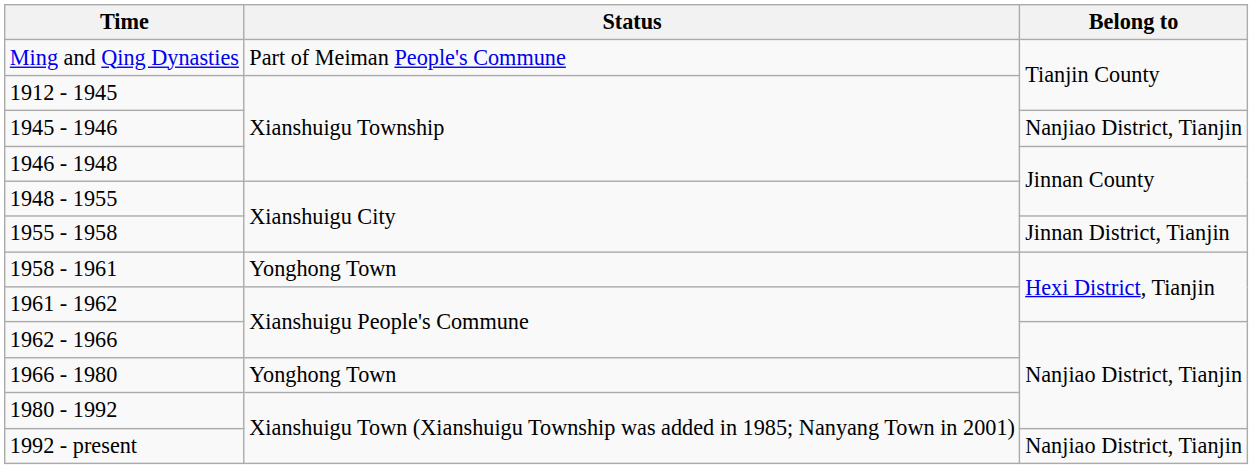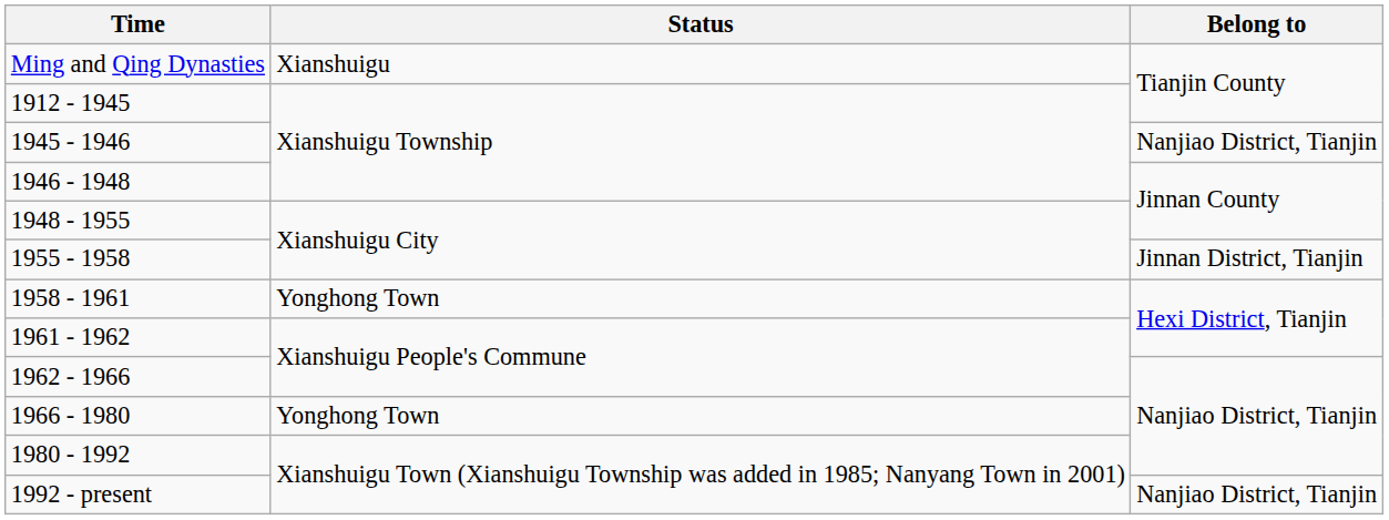Ming and Qing Dynasties | Status: Part of Meiman People's Commune -> Xianshuigu
